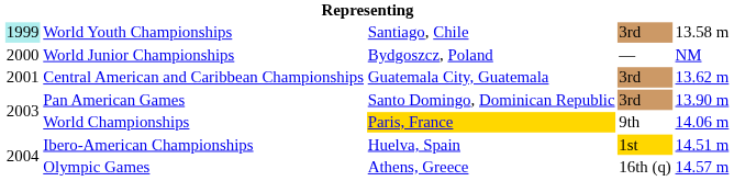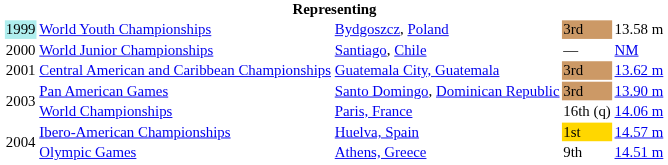World Youth Championships | column 3: Santiago, Chile -> Bydgoszcz, Poland
World Junior Championships | column 3: Bydgoszcz, Poland -> Santiago, Chile
World Championships | column 3: gold background -> no background
World Championships | column 4: 9th -> 16th (q)
Ibero-American Championships | column 5: 14.51 m -> 14.57 m
Olympic Games | column 4: 16th (q) -> 9th
Olympic Games | column 5: 14.57 m -> 14.51 m
